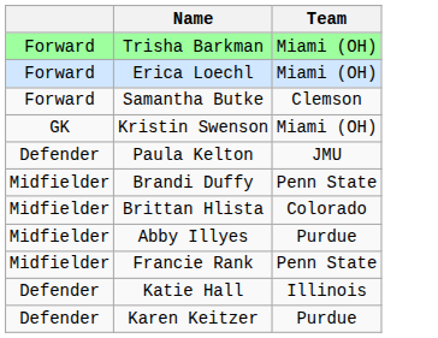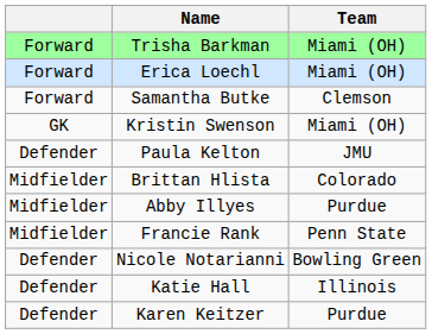- row: Midfielder | Brandi Duffy | Penn State
+ row: Defender | Nicole Notarianni | Bowling Green
